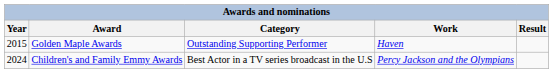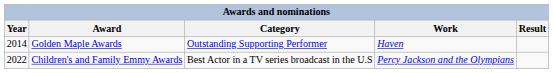Golden Maple Awards | Year: 2015 -> 2014
Children's and Family Emmy Awards | Year: 2024 -> 2022
